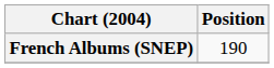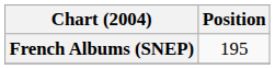French Albums (SNEP) | Position: 190 -> 195
